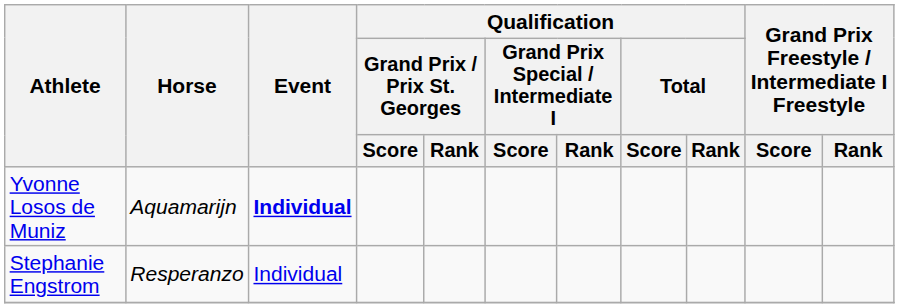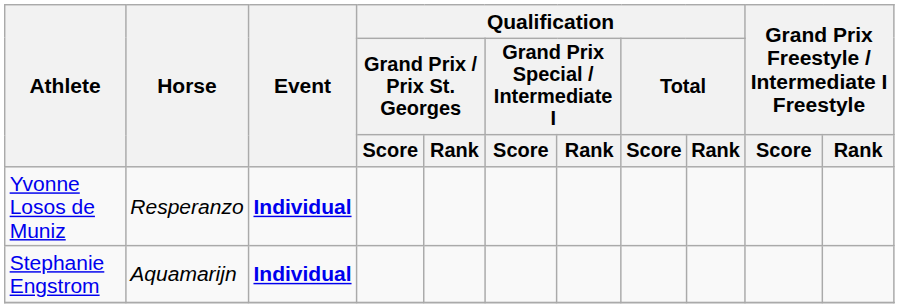Yvonne Losos de Muniz | Horse: Aquamarijn -> Resperanzo
Stephanie Engstrom | Horse: Resperanzo -> Aquamarijn
Stephanie Engstrom | Event: normal -> bold
